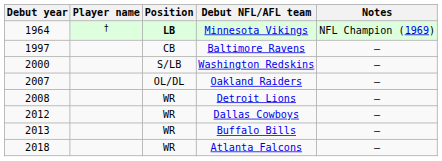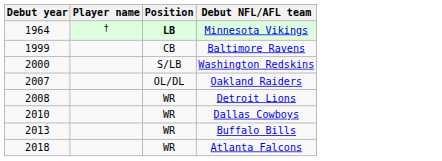- column: Notes | NFL Champion (1969) | — | — | — | — | — | — | —
Baltimore Ravens | Debut year: 1997 -> 1999
Dallas Cowboys | Debut year: 2012 -> 2010
